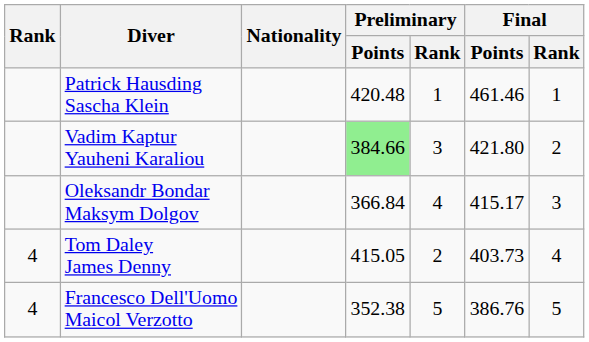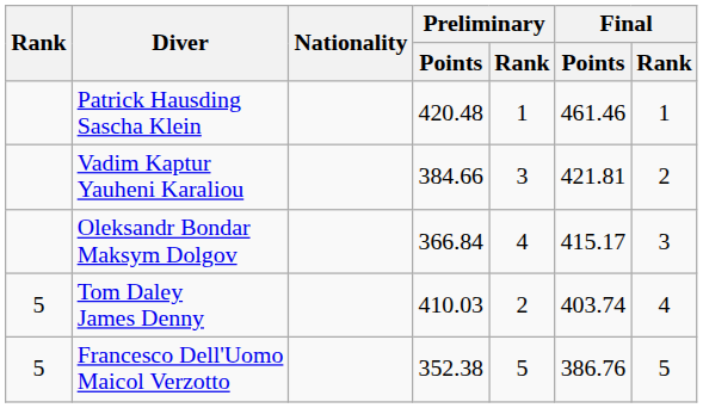Vadim Kaptur Yauheni Karaliou | Preliminary / Points: lightgreen background -> no background
Vadim Kaptur Yauheni Karaliou | Final / Points: 421.80 -> 421.81
Tom Daley James Denny | Rank: 4 -> 5
Tom Daley James Denny | Preliminary / Points: 415.05 -> 410.03
Tom Daley James Denny | Final / Points: 403.73 -> 403.74
Francesco Dell'Uomo Maicol Verzotto | Rank: 4 -> 5
